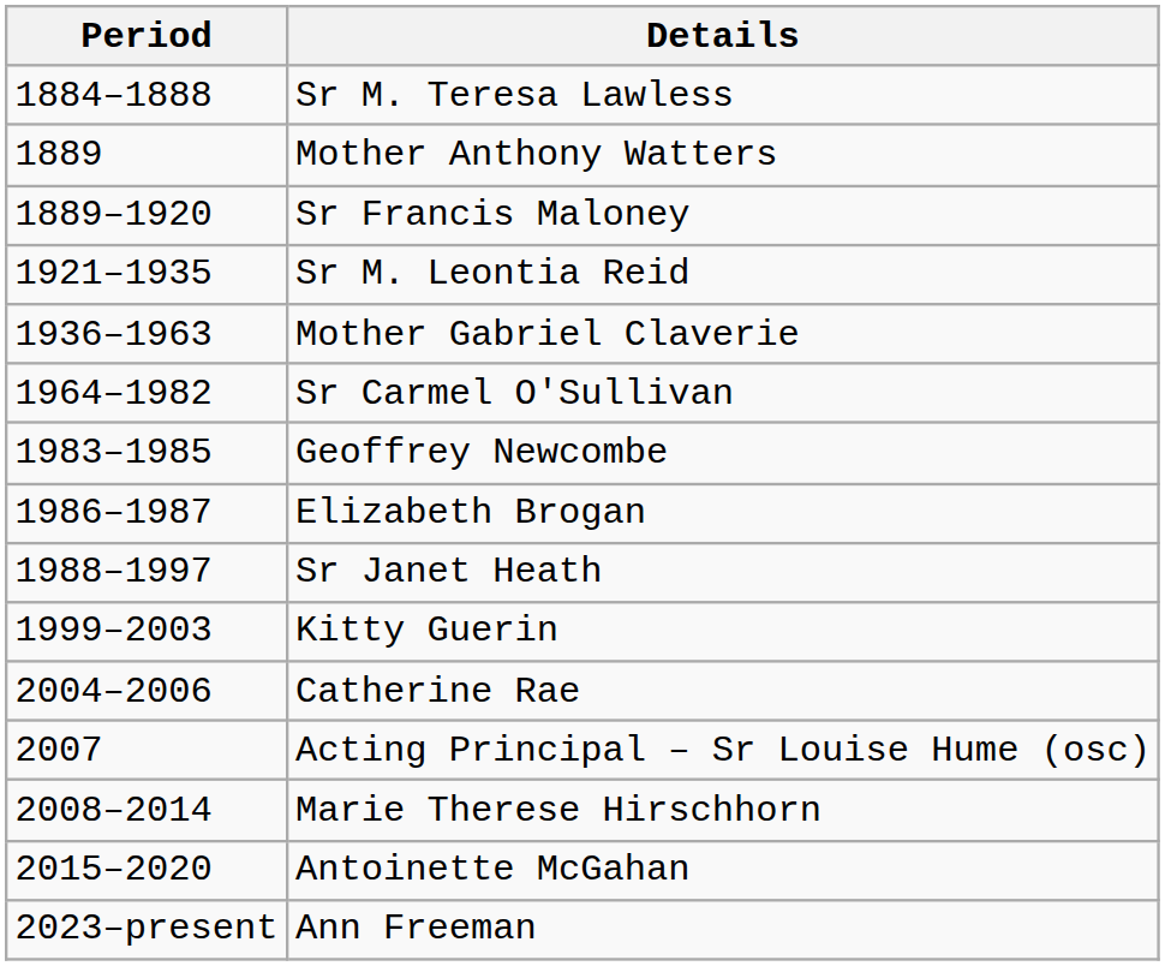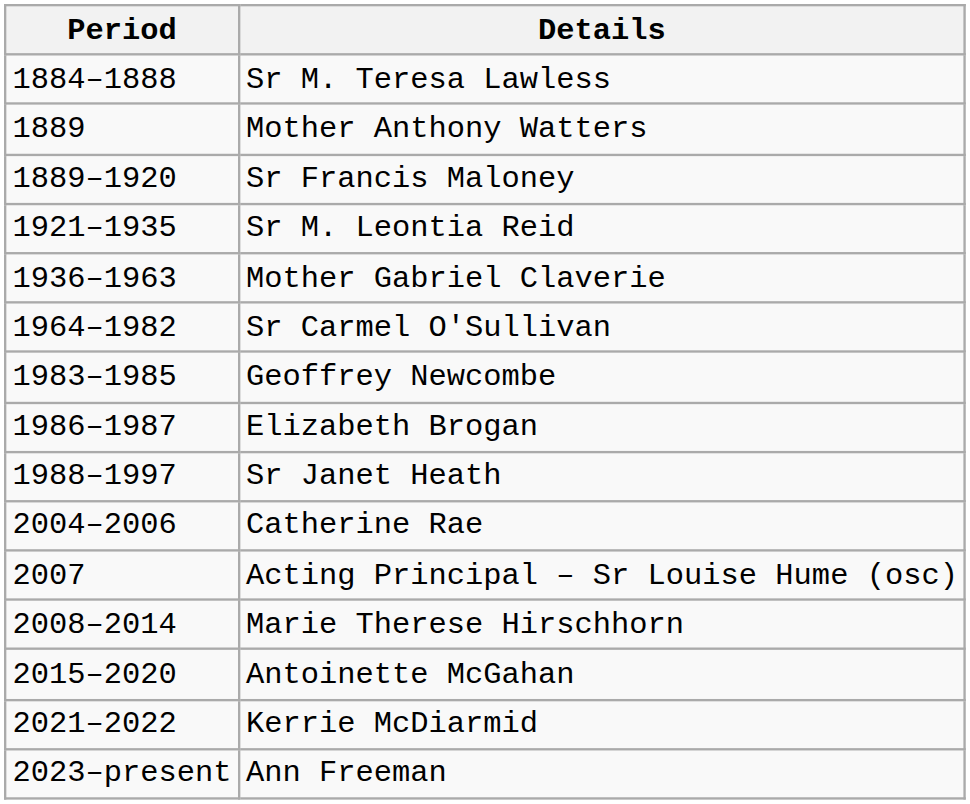- row: 1999–2003 | Kitty Guerin
+ row: 2021–2022 | Kerrie McDiarmid
